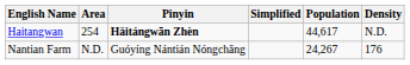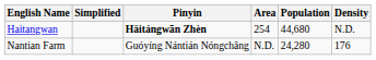columns swapped: Simplified <-> Area
Haitangwan | Population: 44,617 -> 44,680
Nantian Farm | Population: 24,267 -> 24,280
